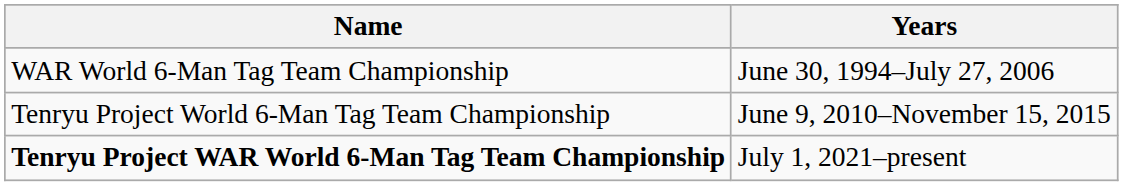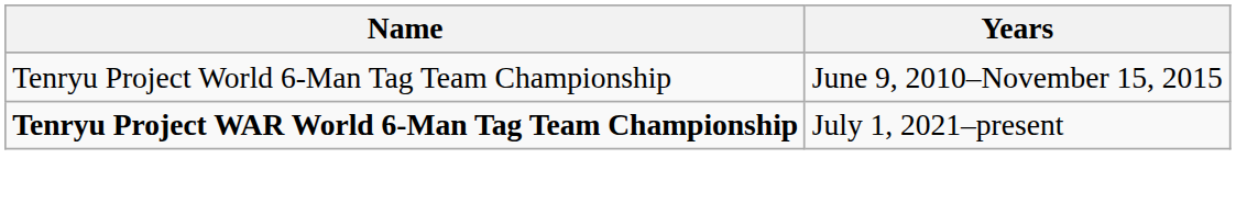- row: WAR World 6-Man Tag Team Championship | June 30, 1994–July 27, 2006
